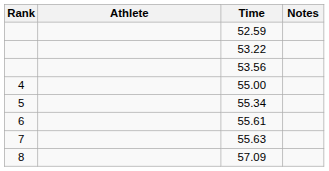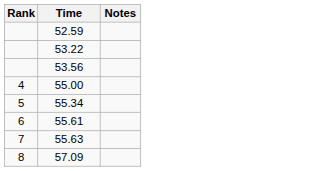- column: Athlete
